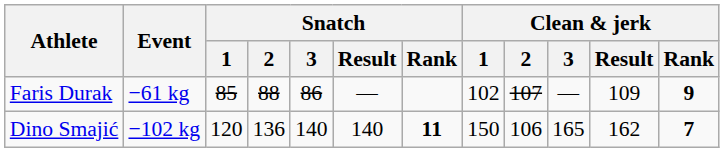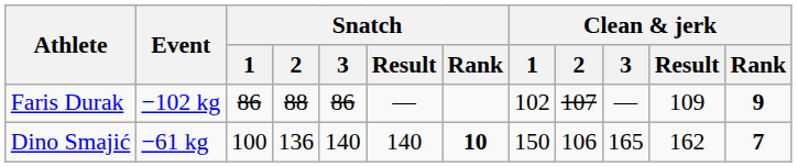Faris Durak | Event: −61 kg -> −102 kg
Faris Durak | Snatch / 1: 85 -> 86
Dino Smajić | Event: −102 kg -> −61 kg
Dino Smajić | Snatch / 1: 120 -> 100
Dino Smajić | Snatch / Rank: 11 -> 10
